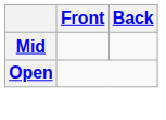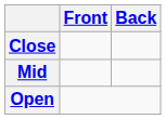+ row: Close
